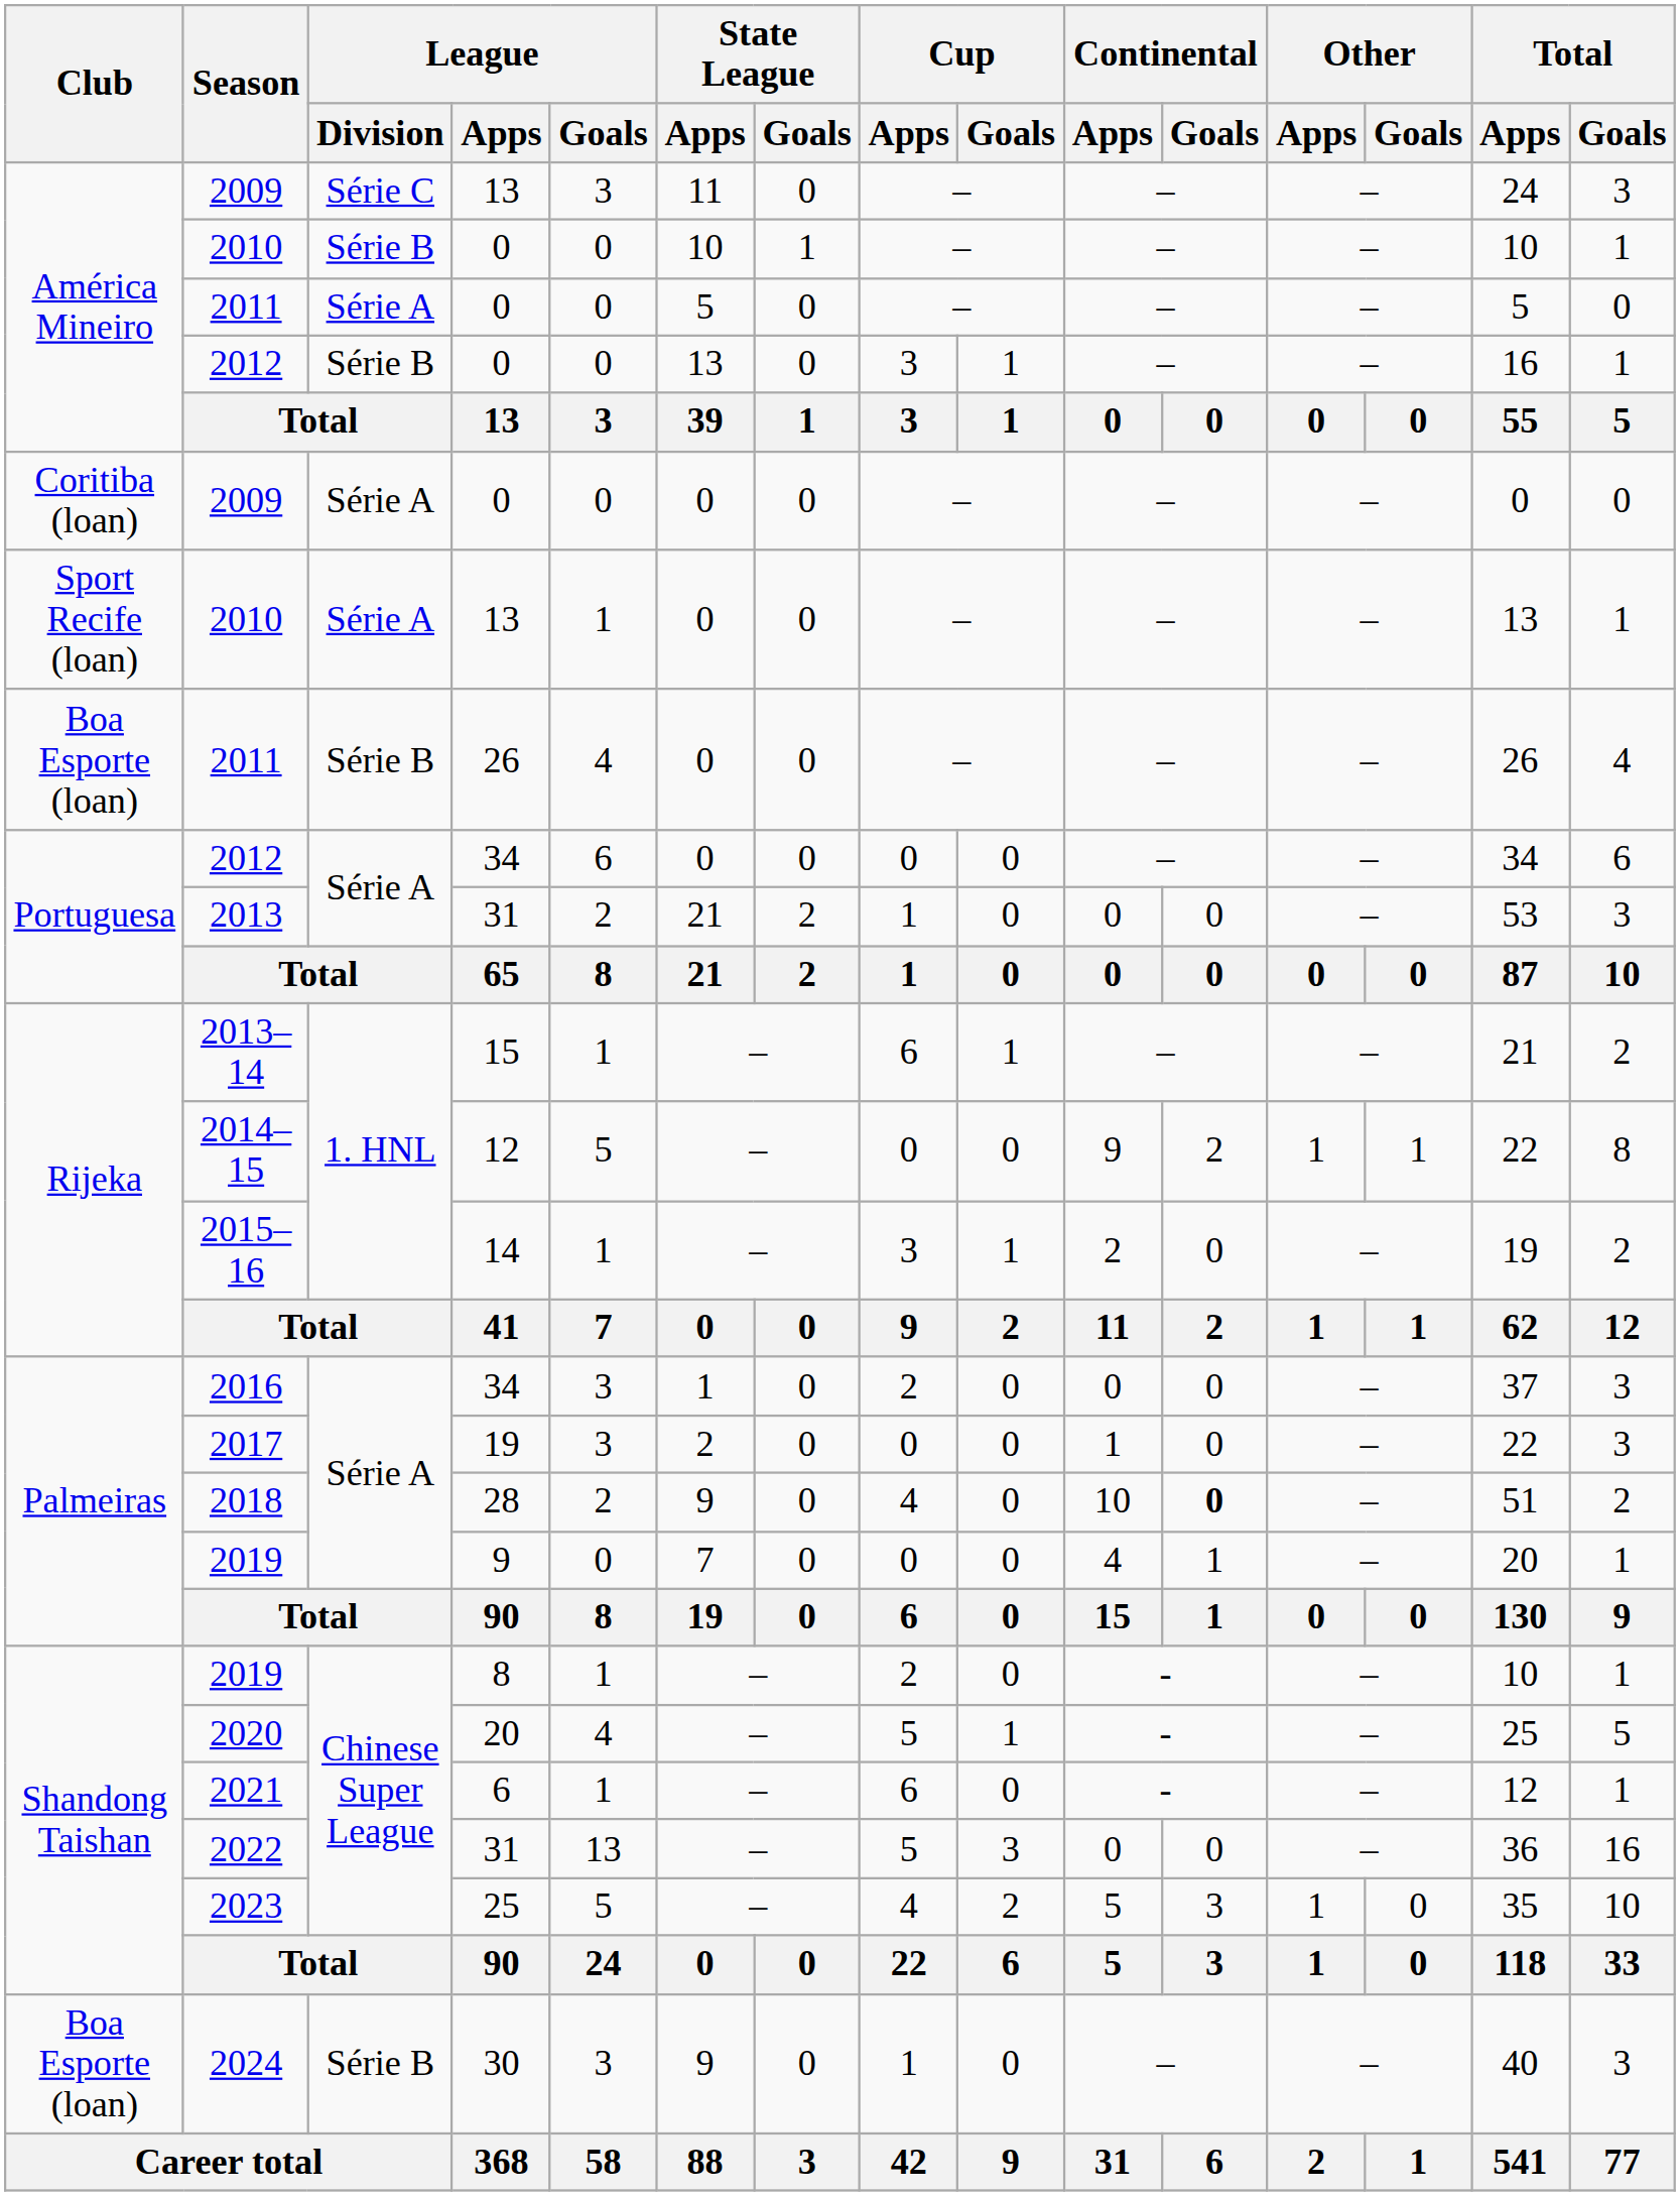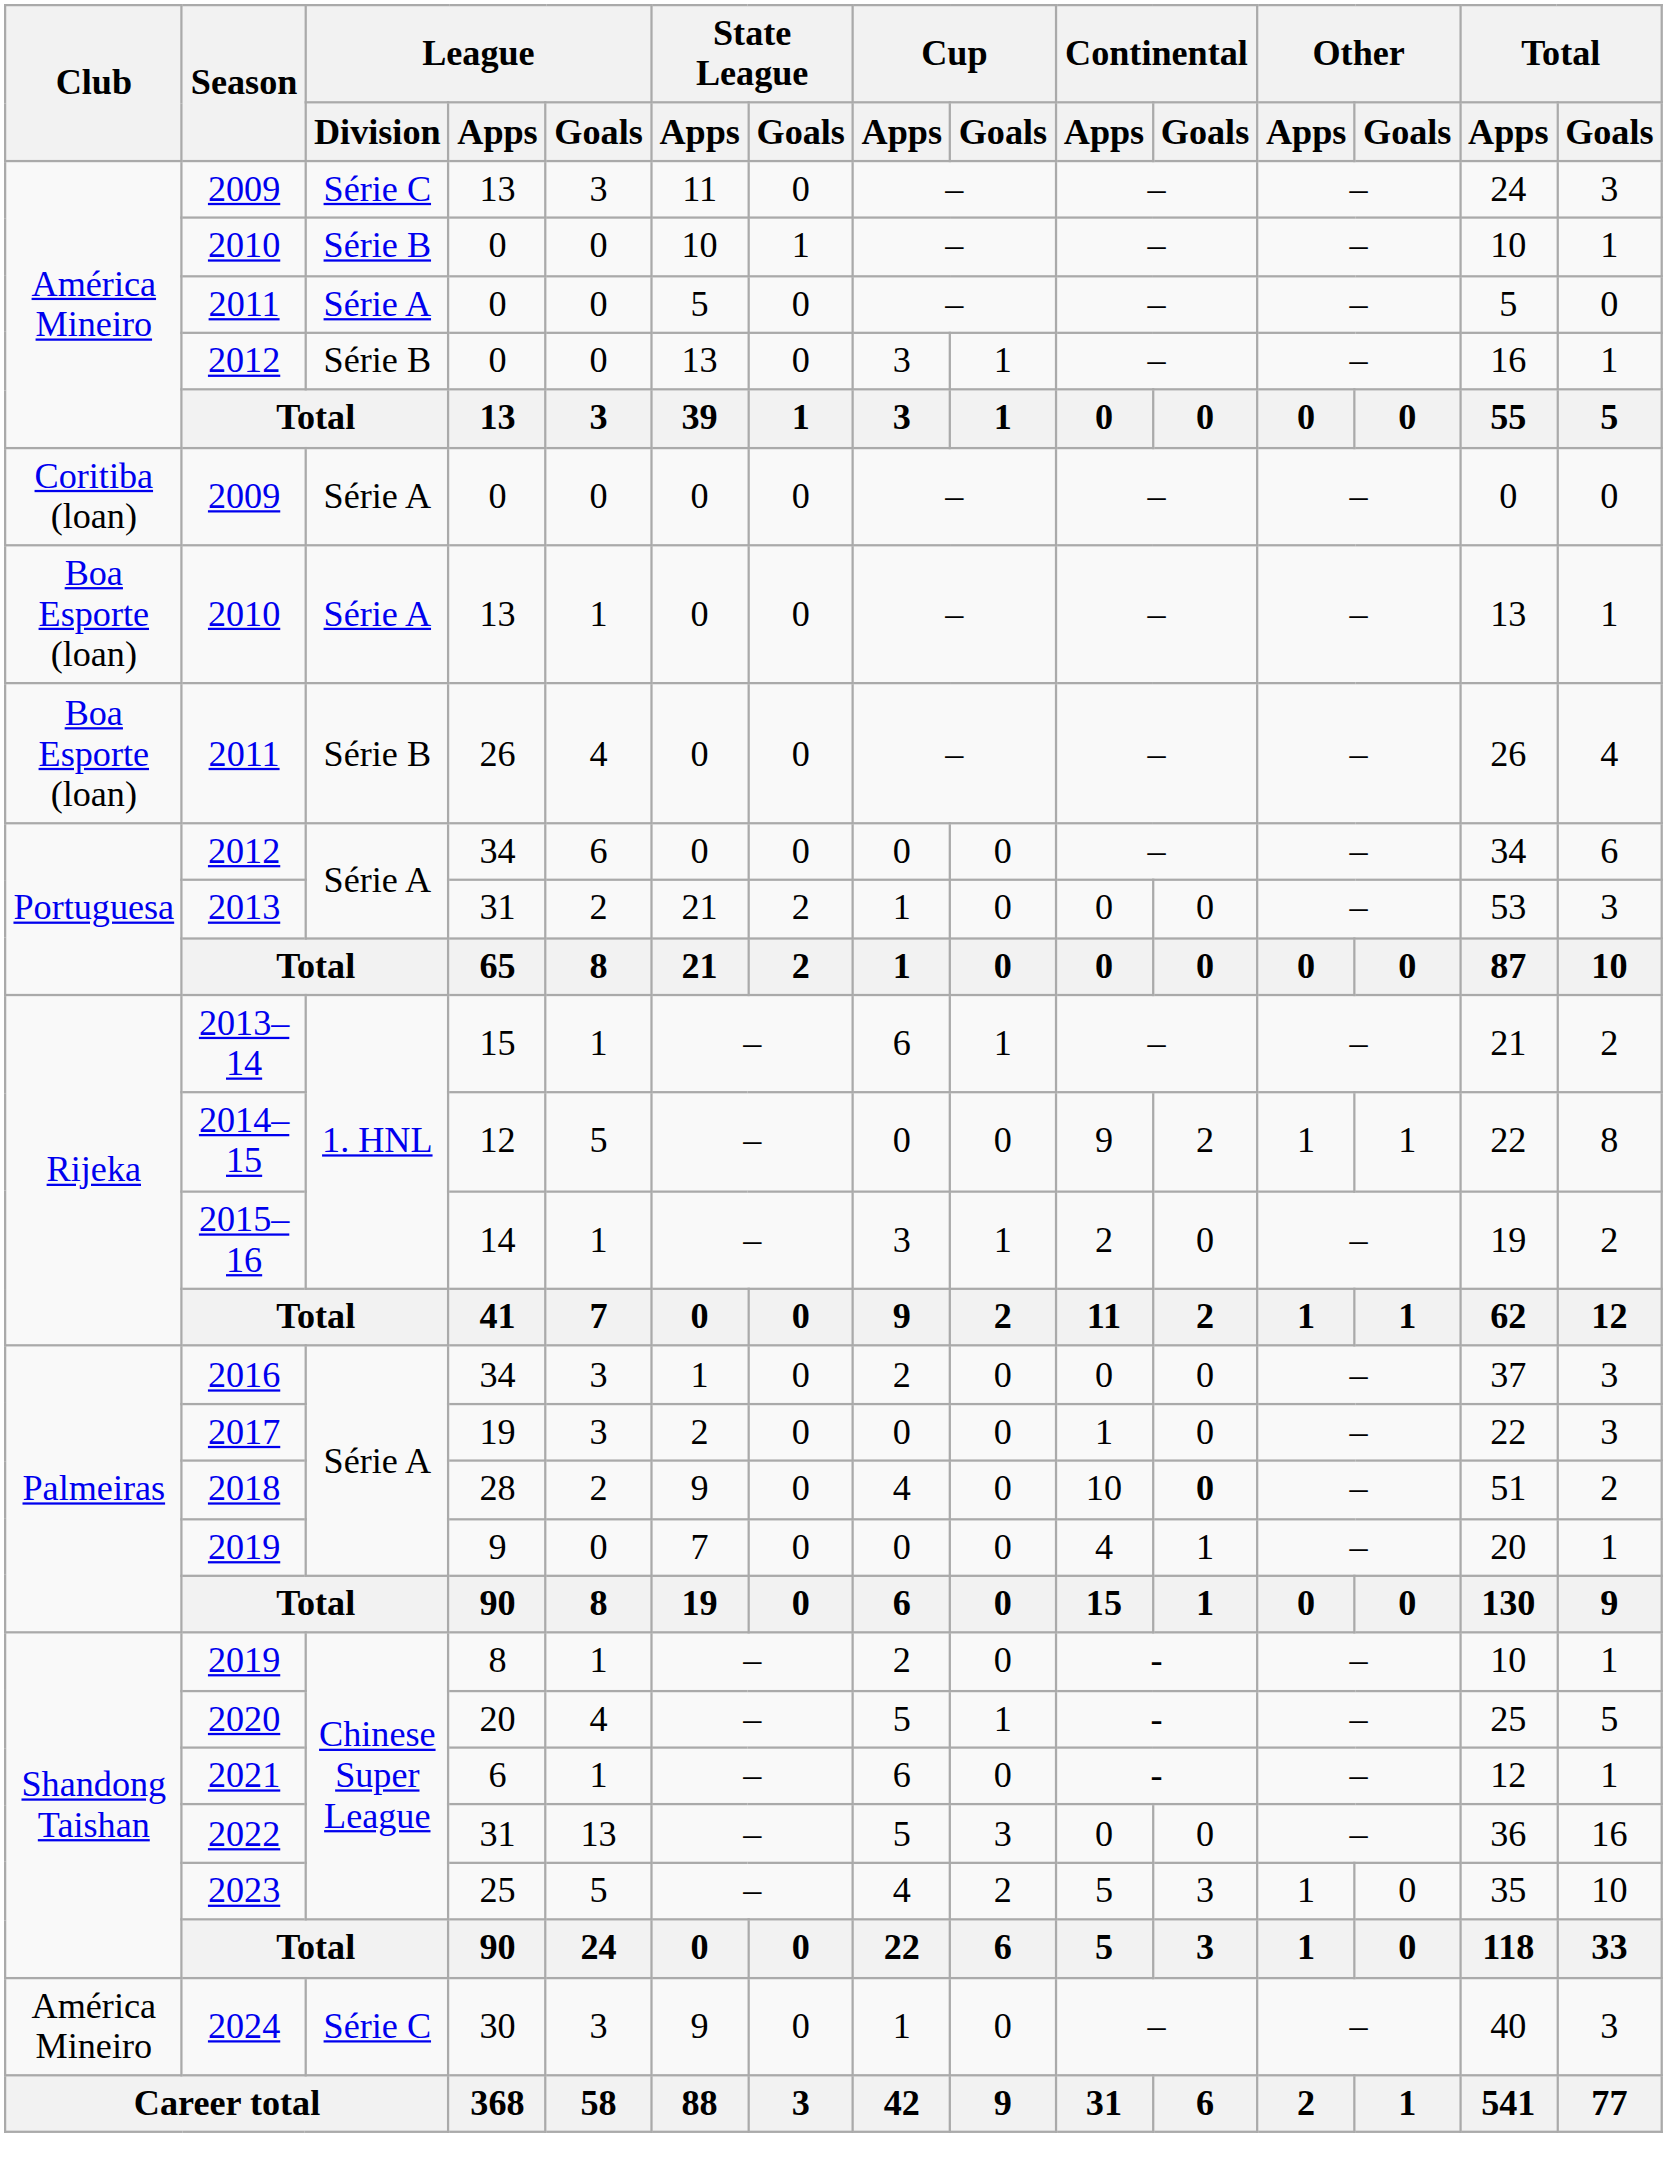2010 / 13 | Club: Sport Recife (loan) -> Boa Esporte (loan)
2024 | Club: Boa Esporte (loan) -> América Mineiro
2024 | League / Division: Série B -> Série C
